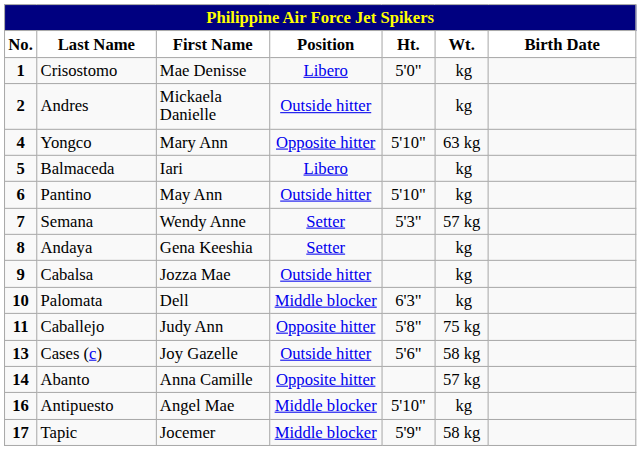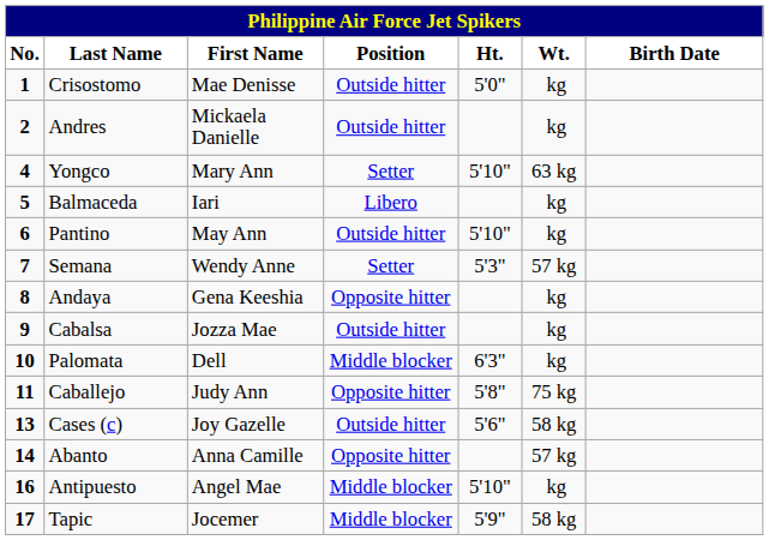Crisostomo | Position: Libero -> Outside hitter
Yongco | Position: Opposite hitter -> Setter
Andaya | Position: Setter -> Opposite hitter
